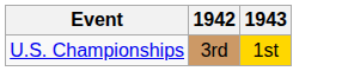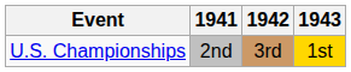+ column: 1941 | 2nd
